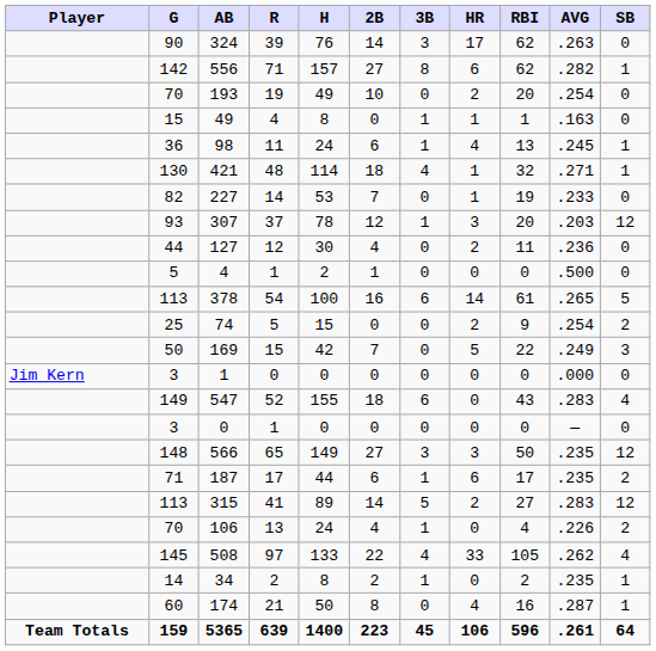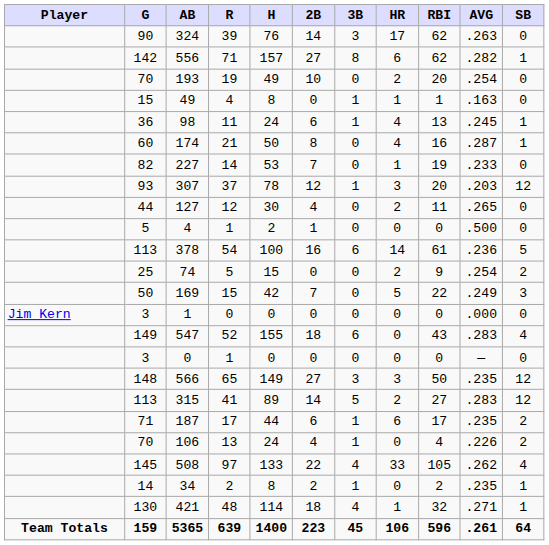rows swapped: 174 <-> 421
127 | AVG: .236 -> .265
378 | AVG: .265 -> .236
rows swapped: 315 <-> 187
